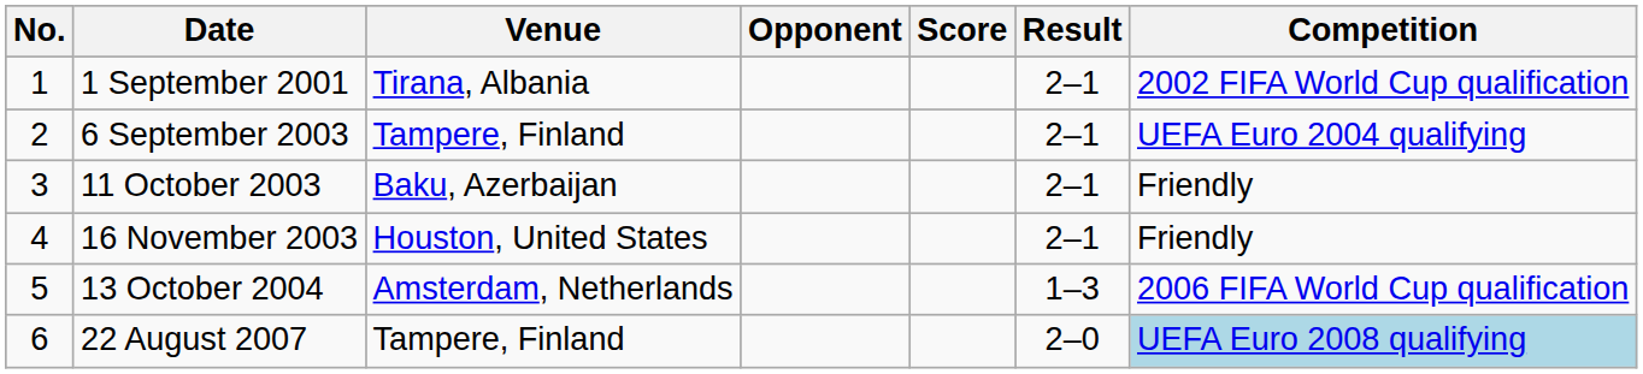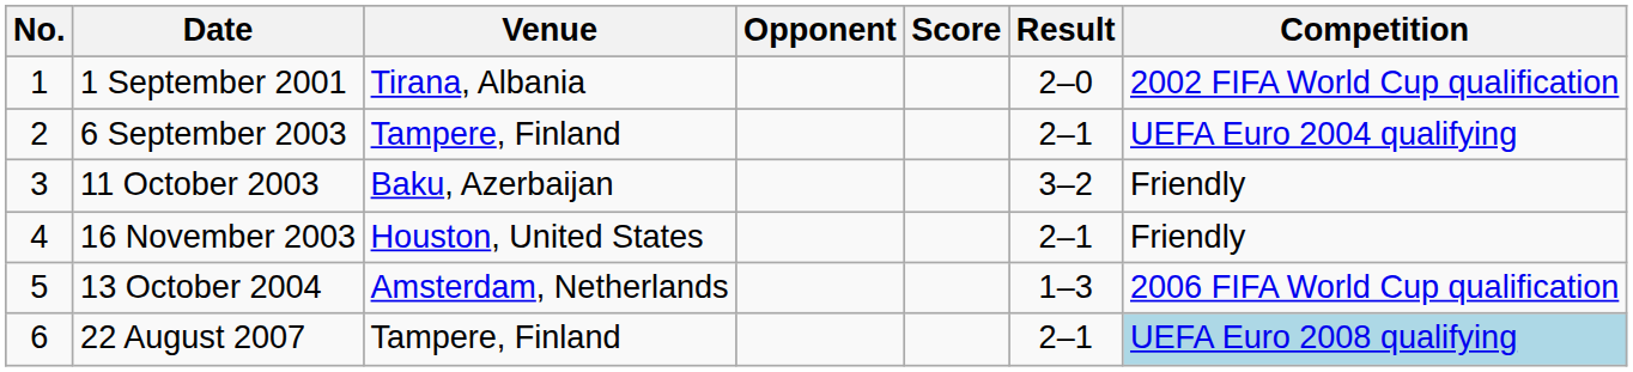1 September 2001 | Result: 2–1 -> 2–0
11 October 2003 | Result: 2–1 -> 3–2
22 August 2007 | Result: 2–0 -> 2–1
